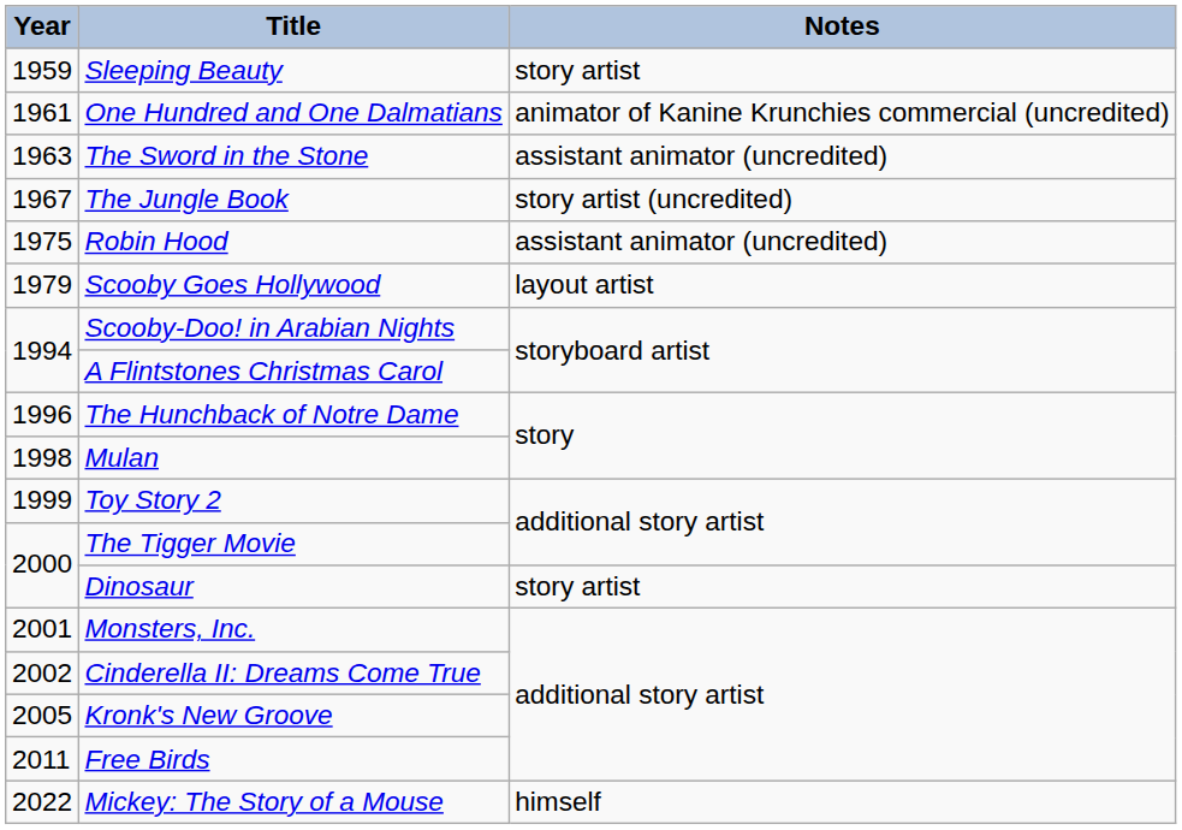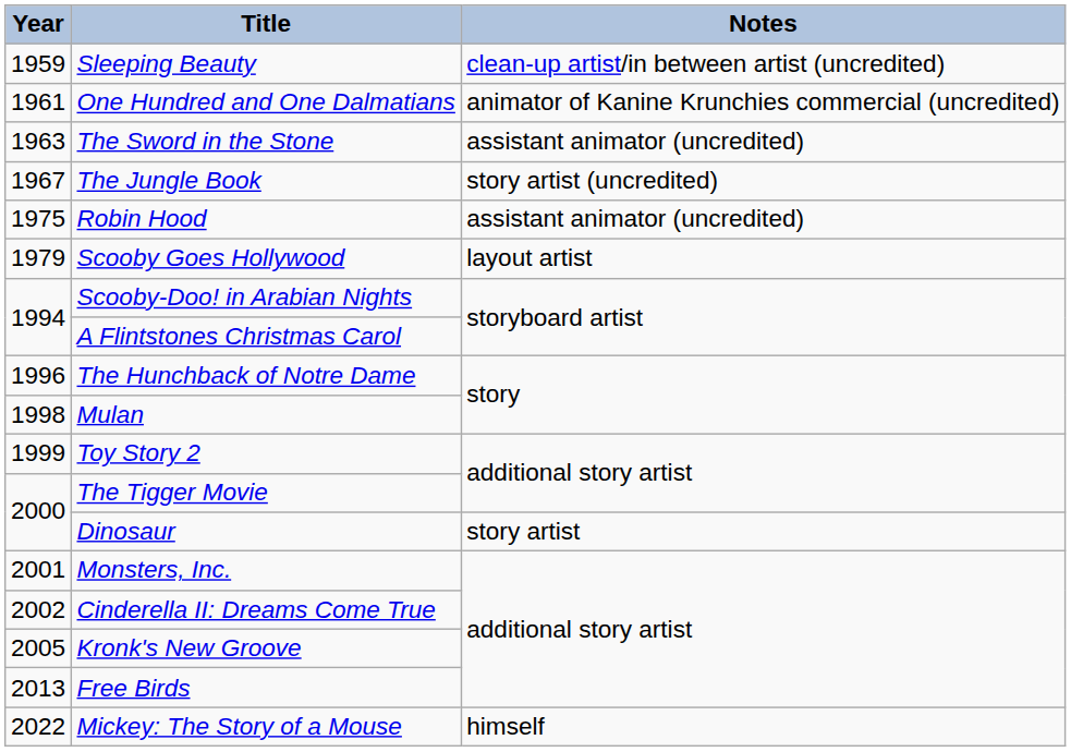Sleeping Beauty | Notes: story artist -> clean-up artist/in between artist (uncredited)
Free Birds | Year: 2011 -> 2013
